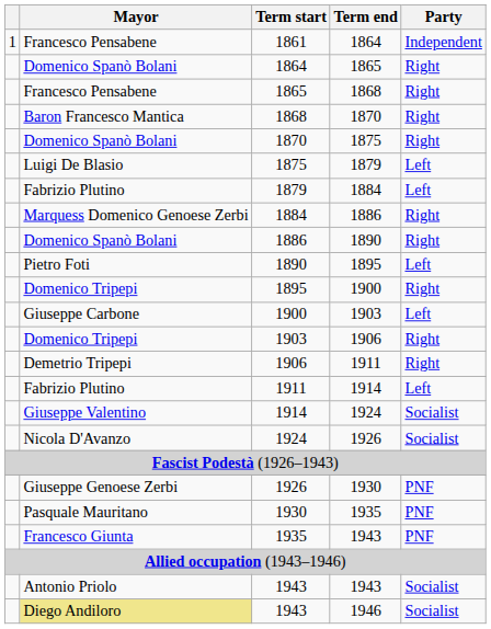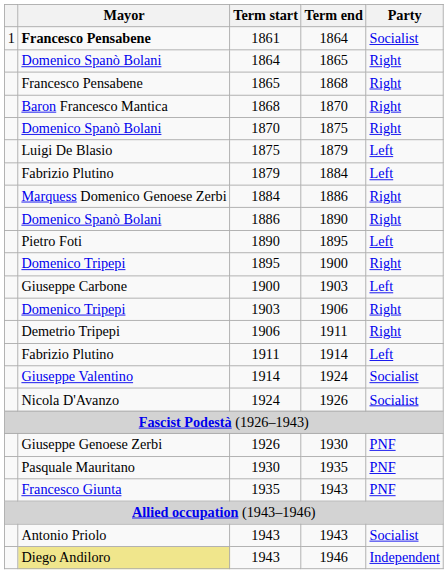1861 | Mayor: normal -> bold
1861 | Party: Independent -> Socialist
1943 / 1946 | Party: Socialist -> Independent
